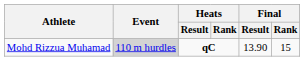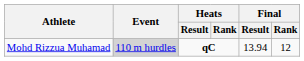Mohd Rizzua Muhamad | Final / Result: 13.90 -> 13.94
Mohd Rizzua Muhamad | Final / Rank: 15 -> 12
